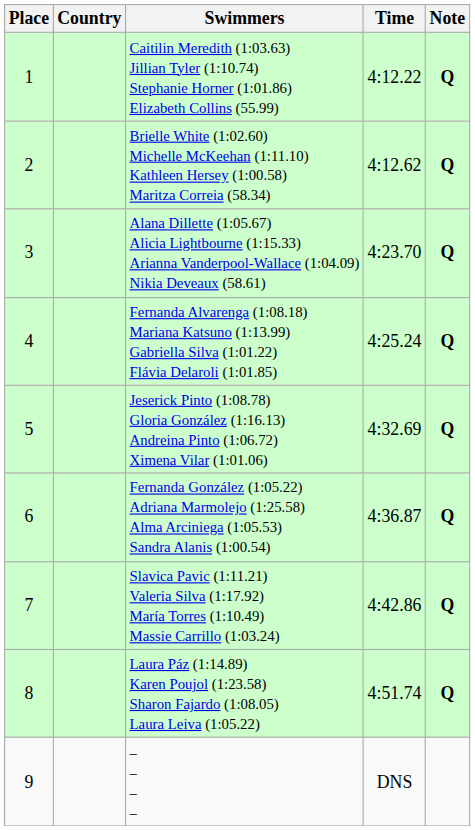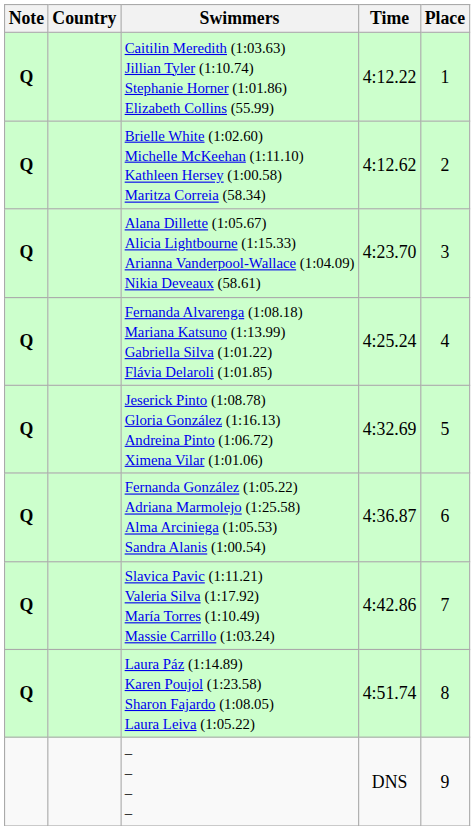columns swapped: Place <-> Note
